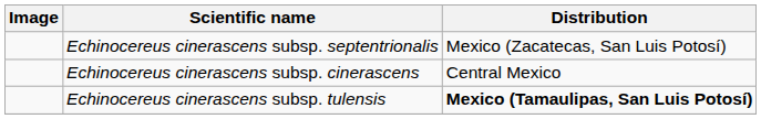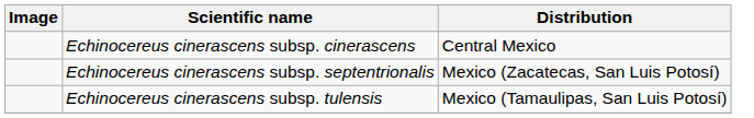rows swapped: Echinocereus cinerascens subsp. cinerascens <-> Echinocereus cinerascens subsp. septentrionalis
Echinocereus cinerascens subsp. tulensis | Distribution: bold -> normal
